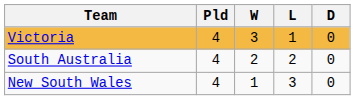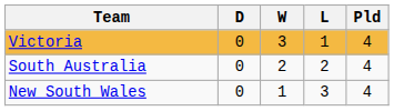columns swapped: Pld <-> D
